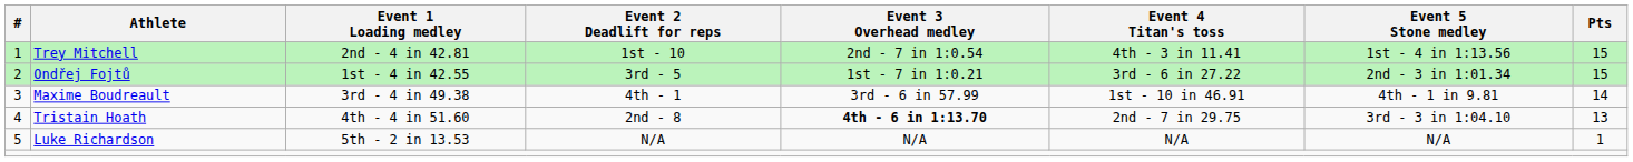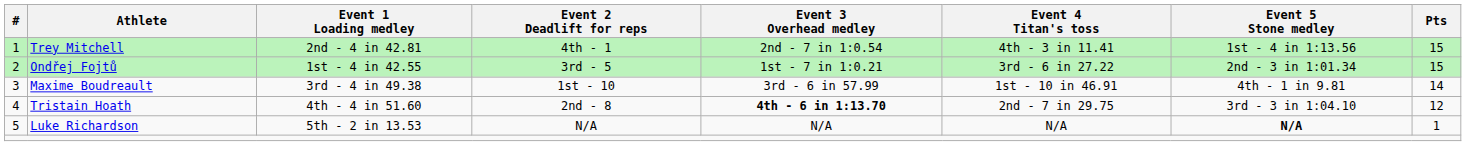Trey Mitchell | Event 2 Deadlift for reps: 1st - 10 -> 4th - 1
Maxime Boudreault | Event 2 Deadlift for reps: 4th - 1 -> 1st - 10
Tristain Hoath | Pts: 13 -> 12
Luke Richardson | Event 5 Stone medley: normal -> bold
